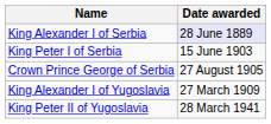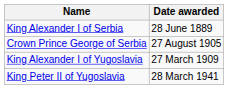King Alexander I of Serbia | Date awarded: lavender background -> no background
- row: King Peter I of Serbia | 15 June 1903
